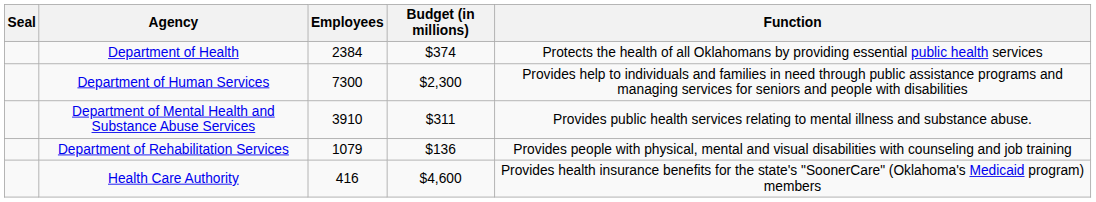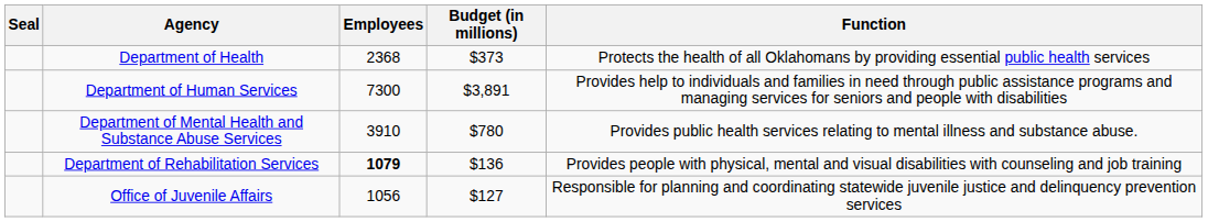Department of Health | Employees: 2384 -> 2368
Department of Health | Budget (in millions): $374 -> $373
Department of Human Services | Budget (in millions): $2,300 -> $3,891
Department of Mental Health and Substance Abuse Services | Budget (in millions): $311 -> $780
Department of Rehabilitation Services | Employees: normal -> bold
- row: Health Care Authority | 416 | $4,600 | Provides health insurance benefits for the state's "SoonerCare" (Oklahoma's Medicaid program) members
+ row: Office of Juvenile Affairs | 1056 | $127 | Responsible for planning and coordinating statewide juvenile justice and delinquency prevention services
